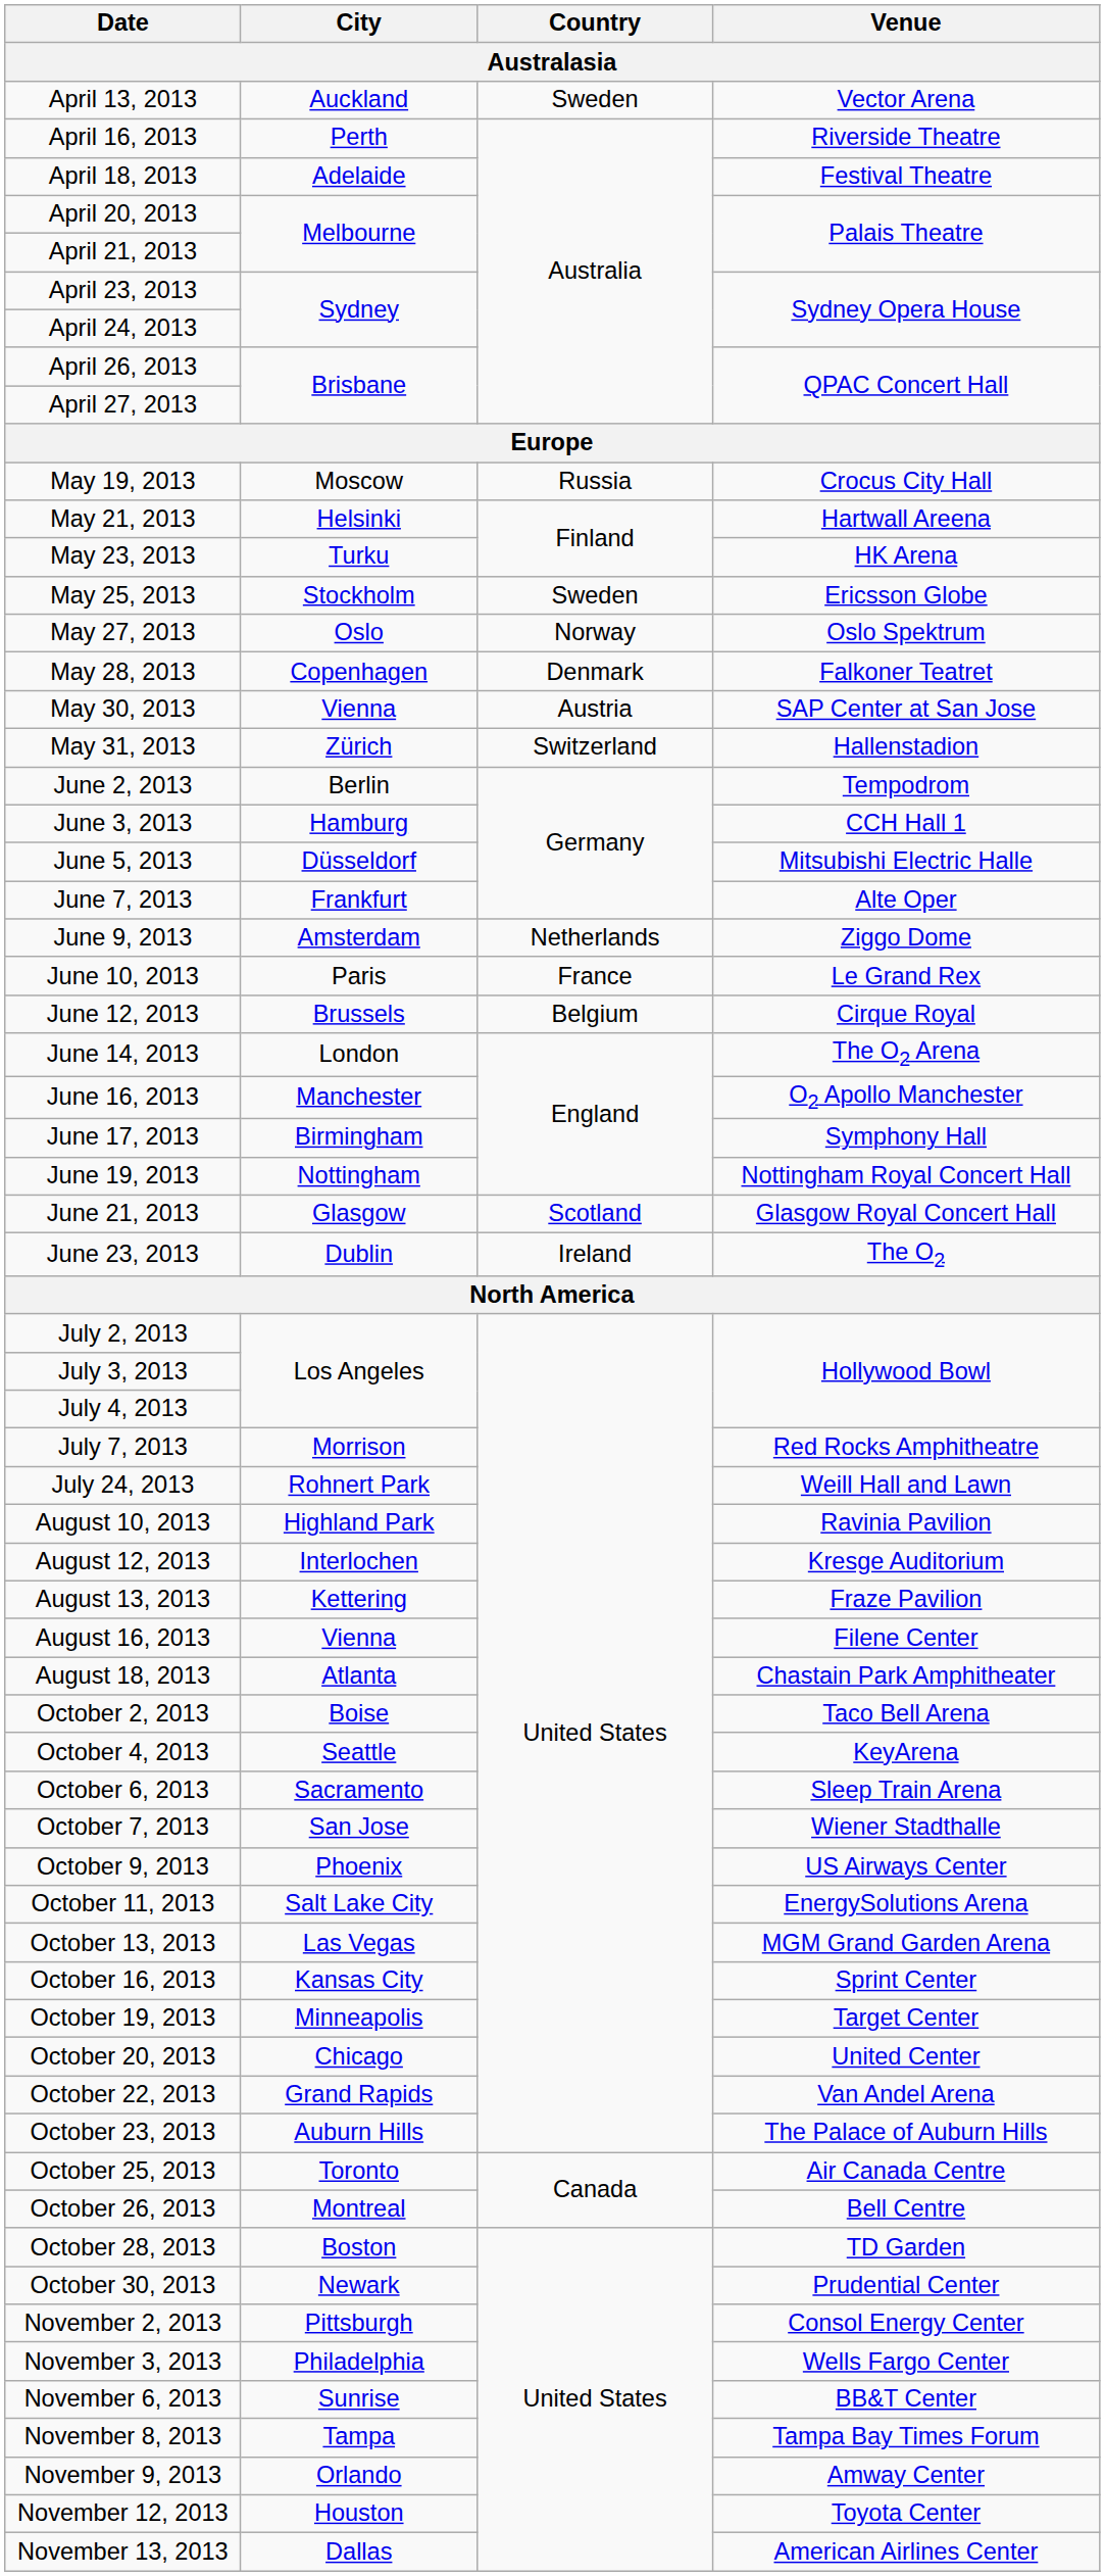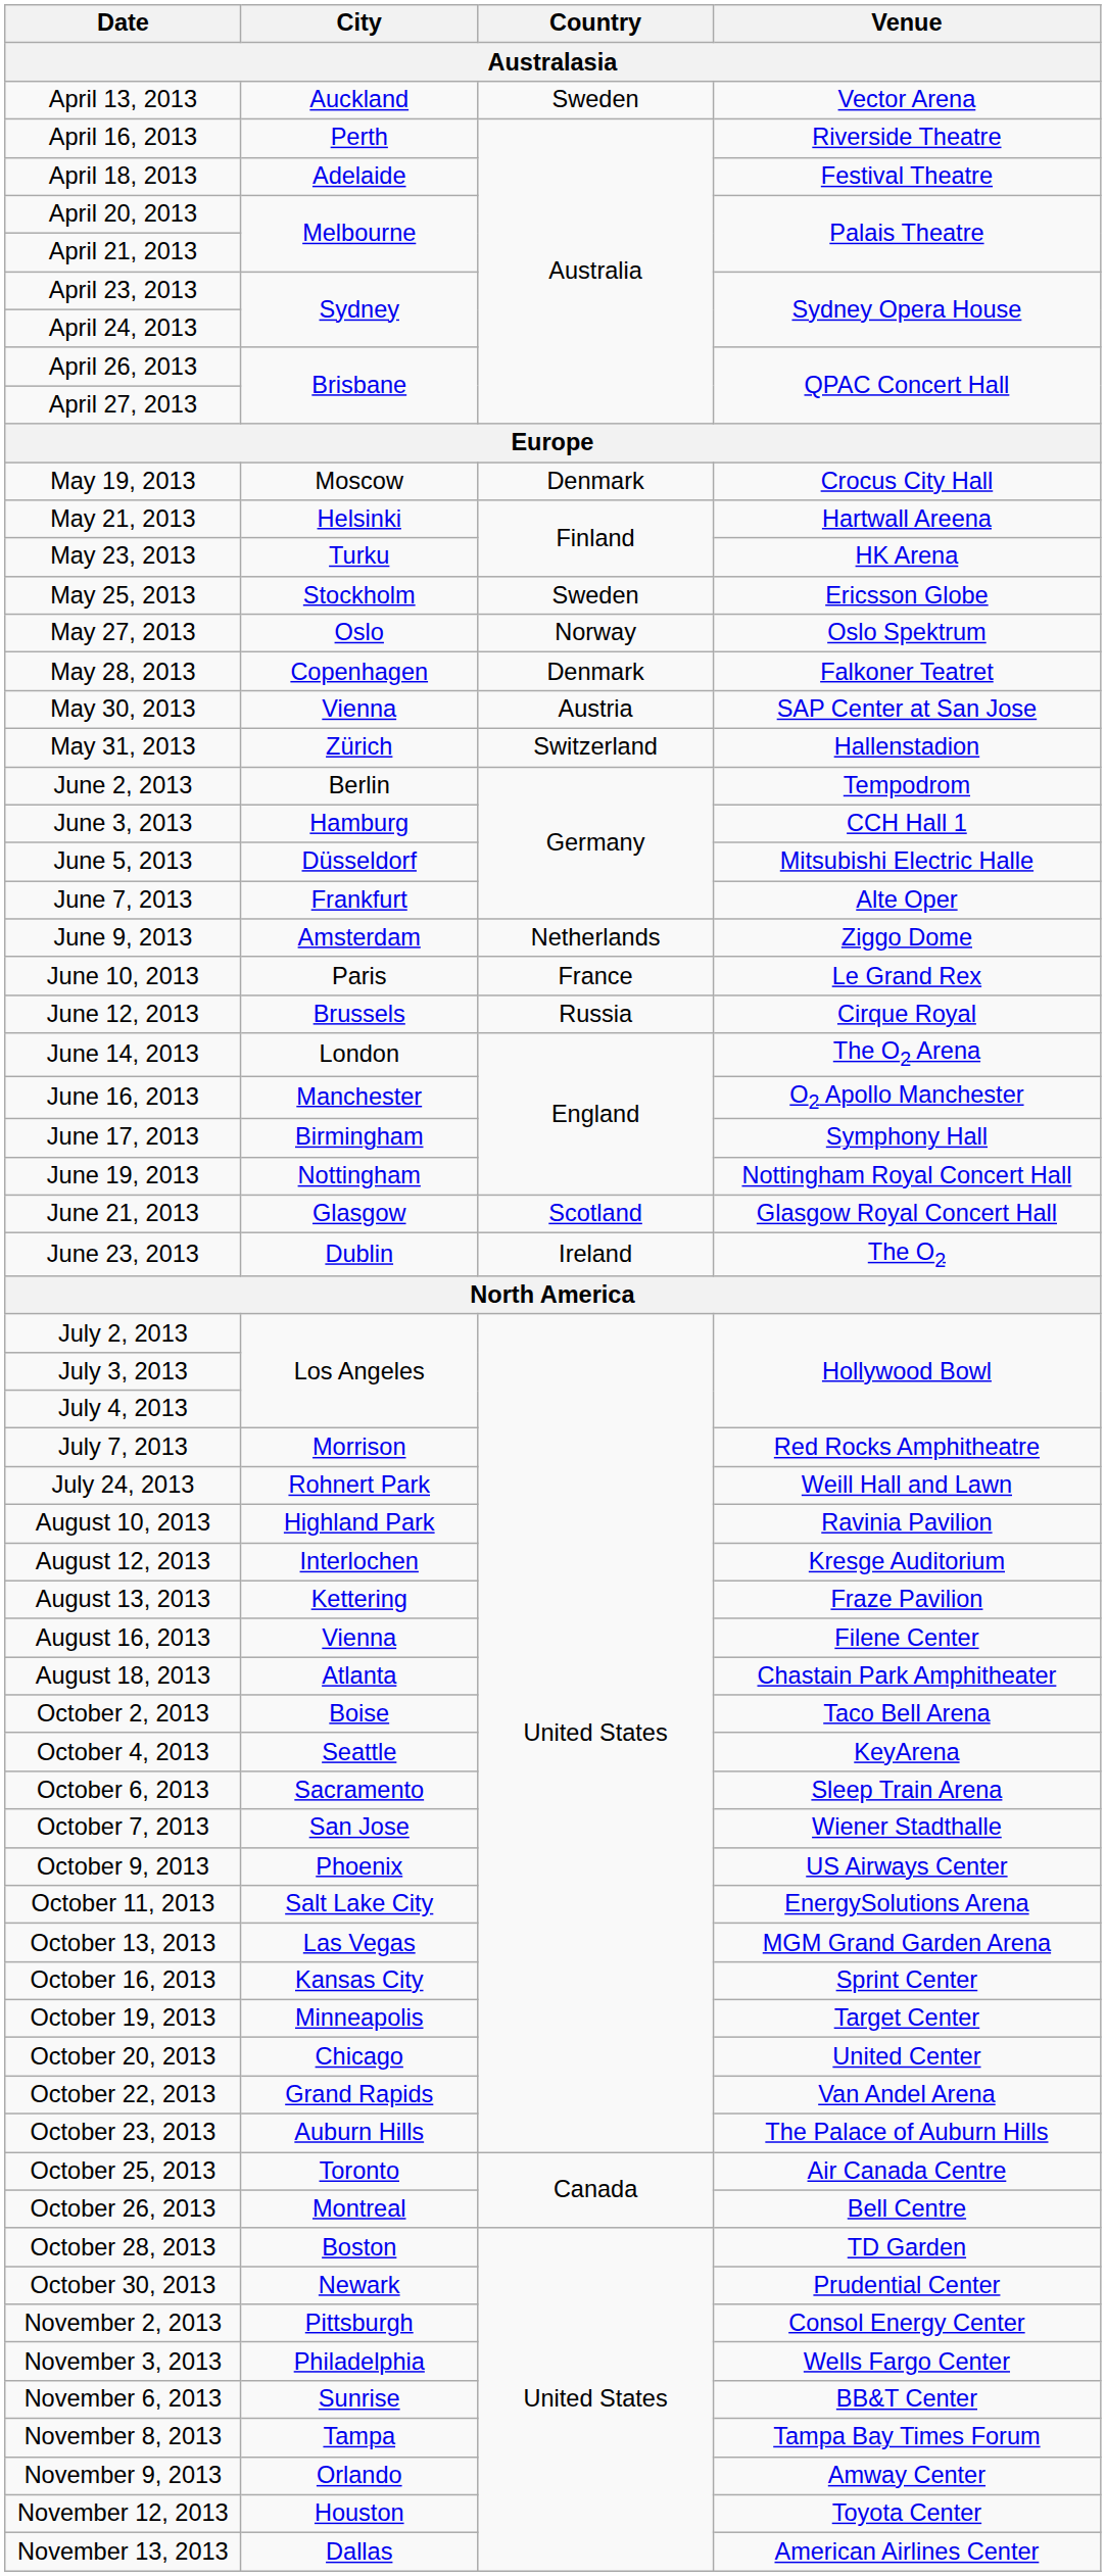May 19, 2013 | Country: Russia -> Denmark
June 12, 2013 | Country: Belgium -> Russia
